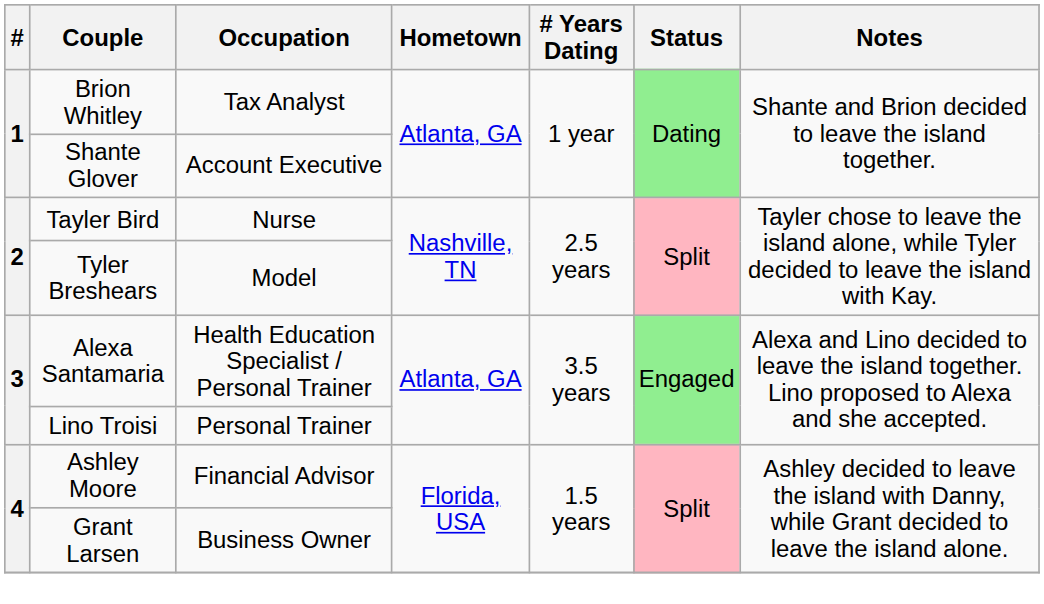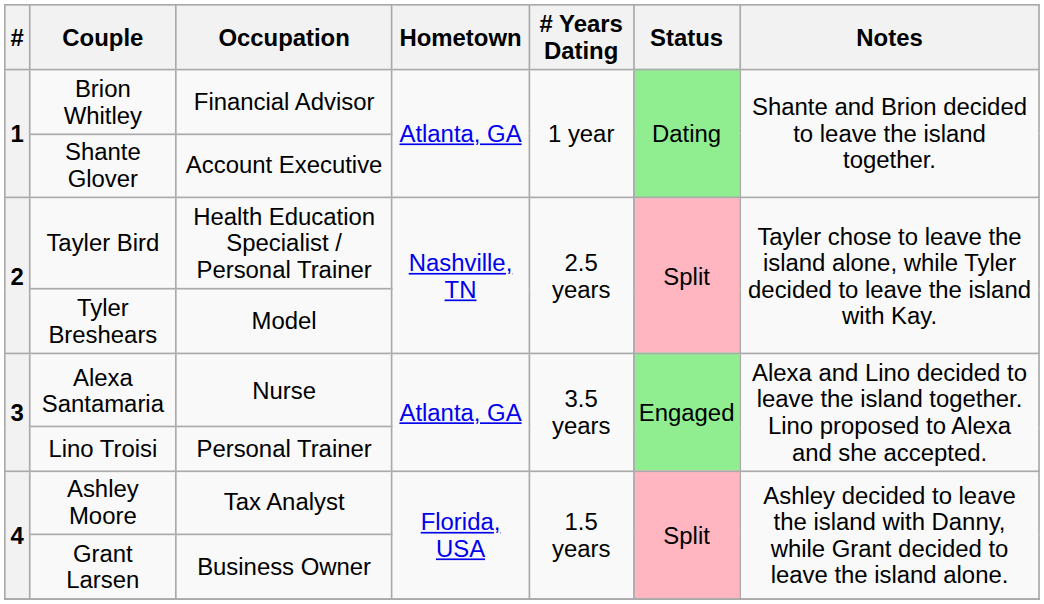Brion Whitley | Occupation: Tax Analyst -> Financial Advisor
Tayler Bird | Occupation: Nurse -> Health Education Specialist / Personal Trainer
Alexa Santamaria | Occupation: Health Education Specialist / Personal Trainer -> Nurse
Ashley Moore | Occupation: Financial Advisor -> Tax Analyst
